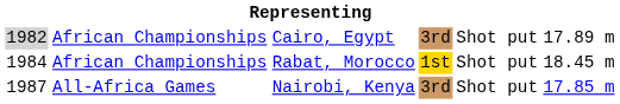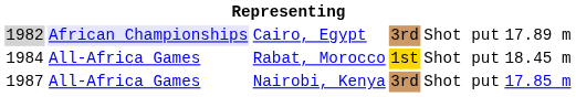Cairo, Egypt | column 2: no background -> lavender background
Rabat, Morocco | column 2: African Championships -> All-Africa Games
